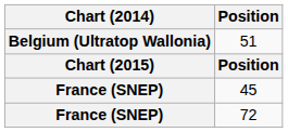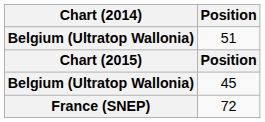45 | Chart (2014): France (SNEP) -> Belgium (Ultratop Wallonia)
